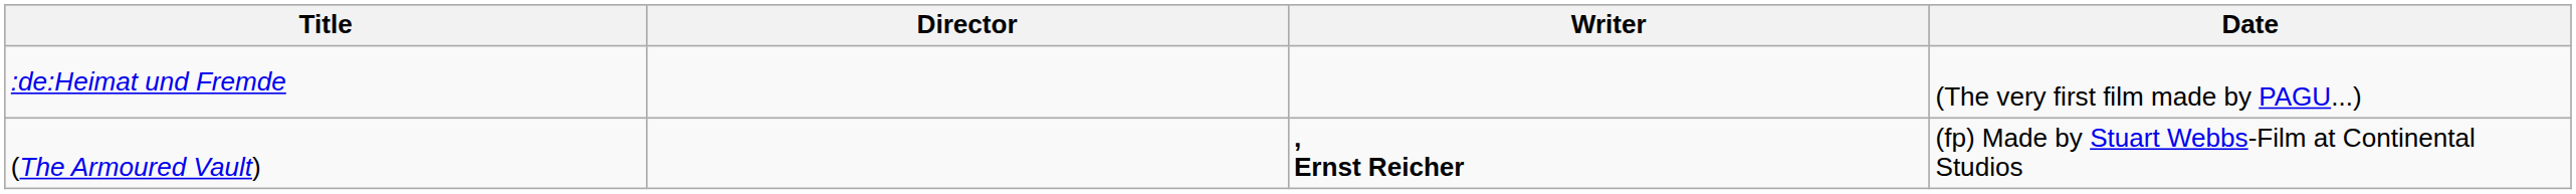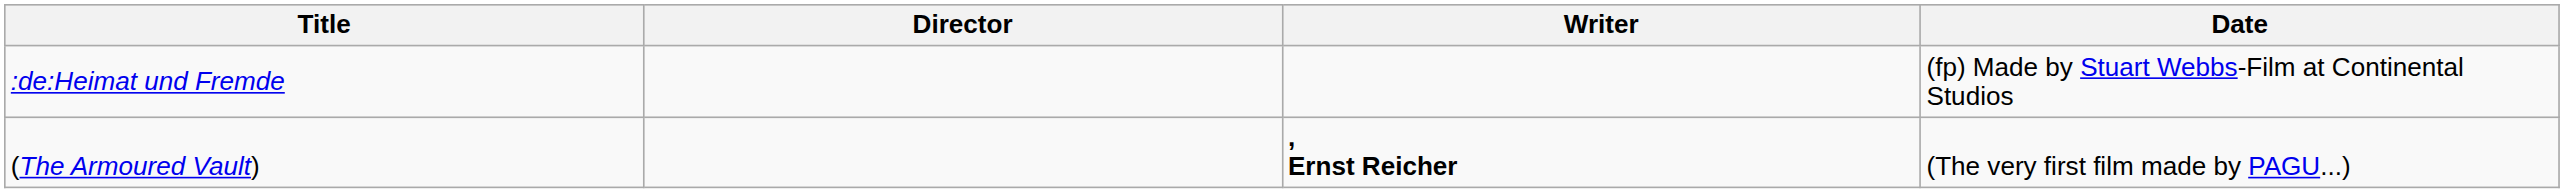:de:Heimat und Fremde | Date: (The very first film made by PAGU...) -> (fp) Made by Stuart Webbs-Film at Continental Studios
(The Armoured Vault) | Date: (fp) Made by Stuart Webbs-Film at Continental Studios -> (The very first film made by PAGU...)
